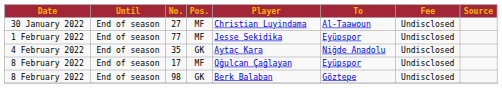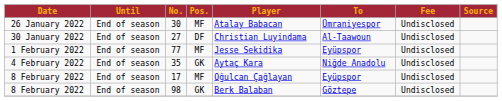+ row: 26 January 2022 | End of season | 30 | MF | Atalay Babacan | Ümraniyespor | Undisclosed
27 | Pos.: MF -> DF
